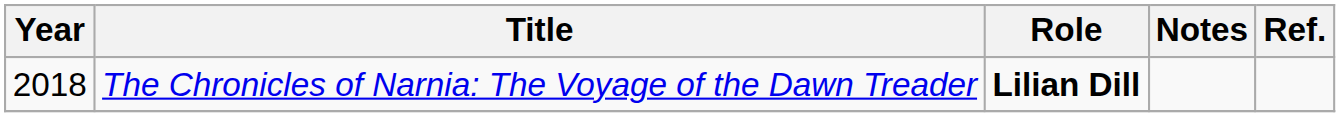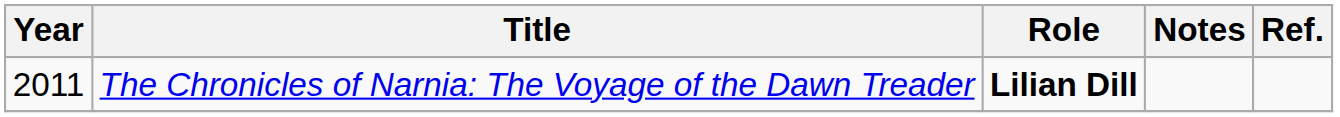The Chronicles of Narnia: The Voyage of the Dawn Treader | Year: 2018 -> 2011
